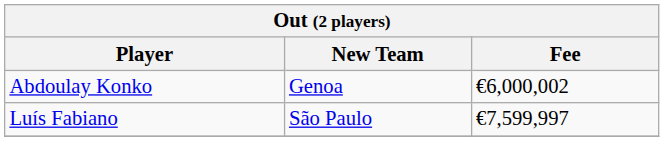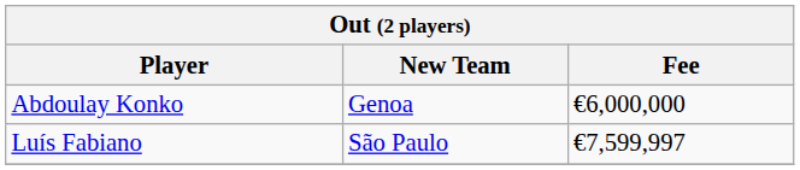Abdoulay Konko | Fee: €6,000,002 -> €6,000,000
